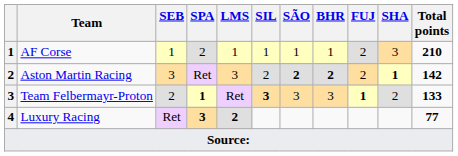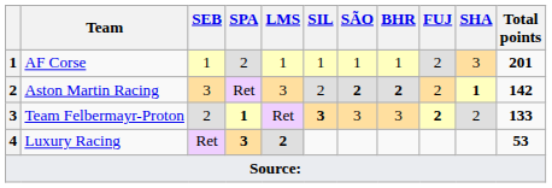AF Corse | Total points: 210 -> 201
Team Felbermayr-Proton | FUJ: 1 -> 2
Luxury Racing | Total points: 77 -> 53
